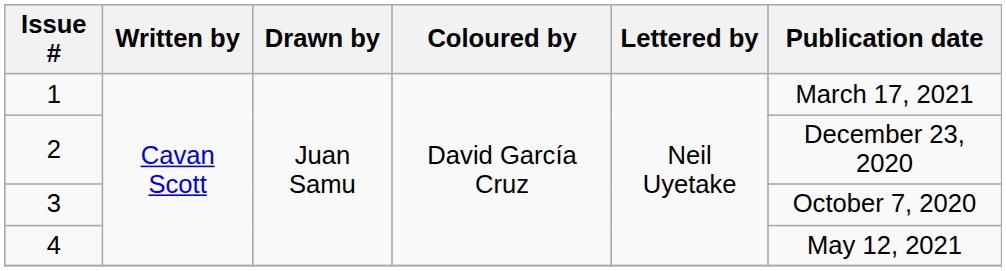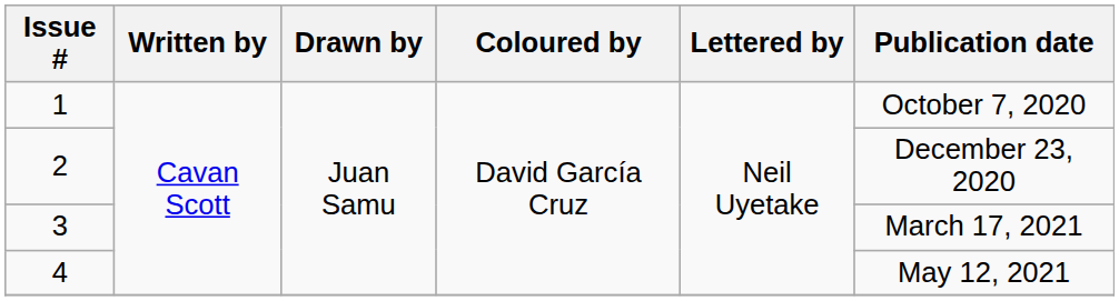1 | Publication date: March 17, 2021 -> October 7, 2020
3 | Publication date: October 7, 2020 -> March 17, 2021
